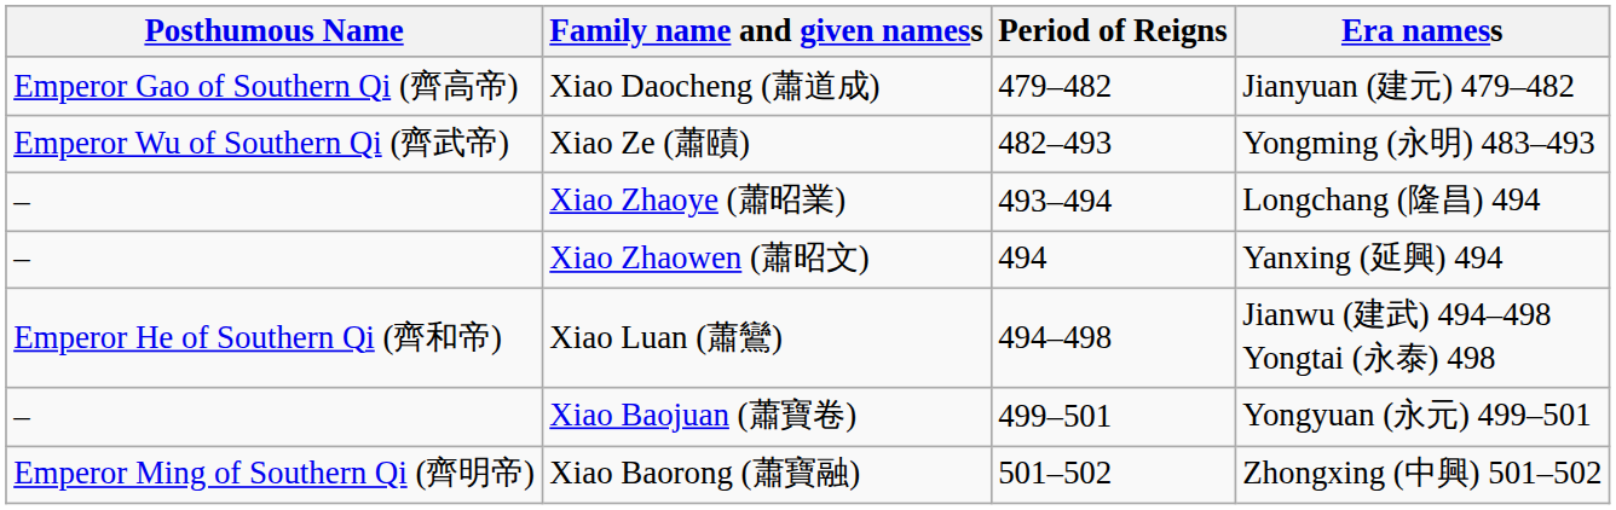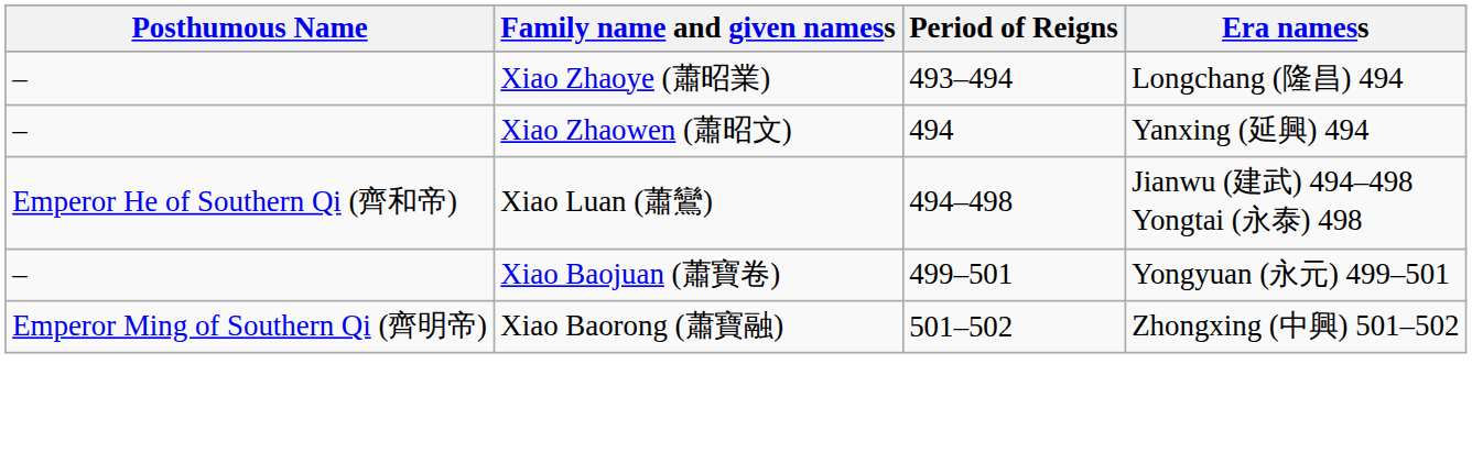- row: Emperor Gao of Southern Qi (齊高帝) | Xiao Daocheng (蕭道成) | 479–482 | Jianyuan (建元) 479–482
- row: Emperor Wu of Southern Qi (齊武帝) | Xiao Ze (蕭賾) | 482–493 | Yongming (永明) 483–493
